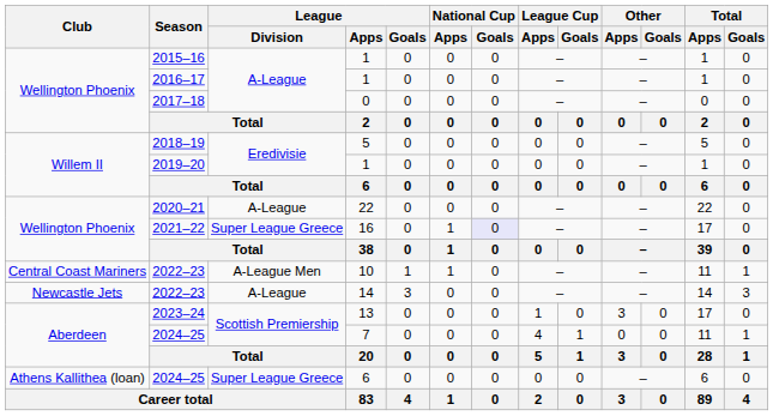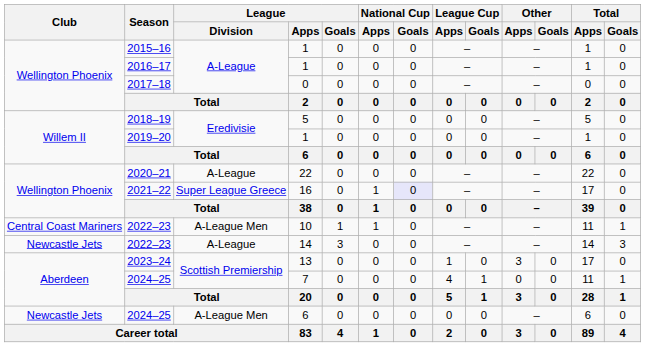2024–25 / 6 | Club: Athens Kallithea (loan) -> Newcastle Jets
2024–25 / 6 | League / Division: Super League Greece -> A-League Men
